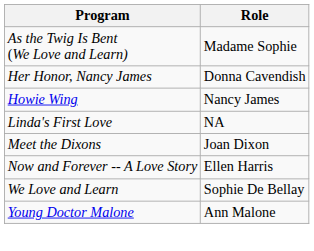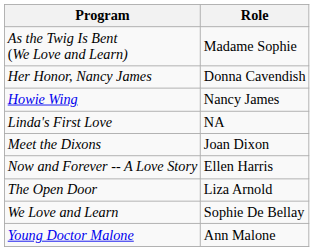+ row: The Open Door | Liza Arnold
